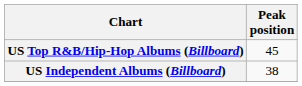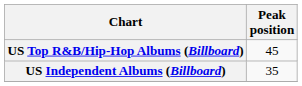US Independent Albums (Billboard) | Peak position: 38 -> 35
